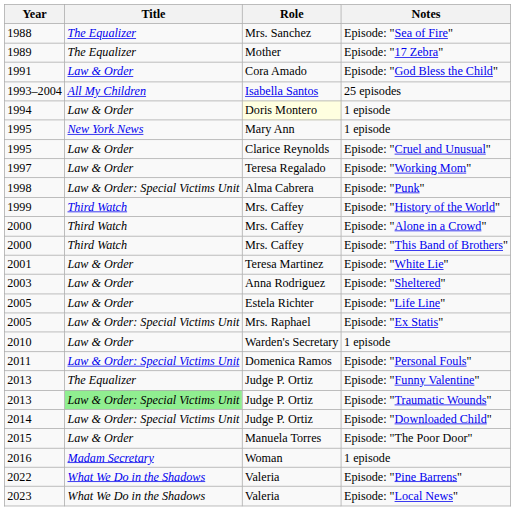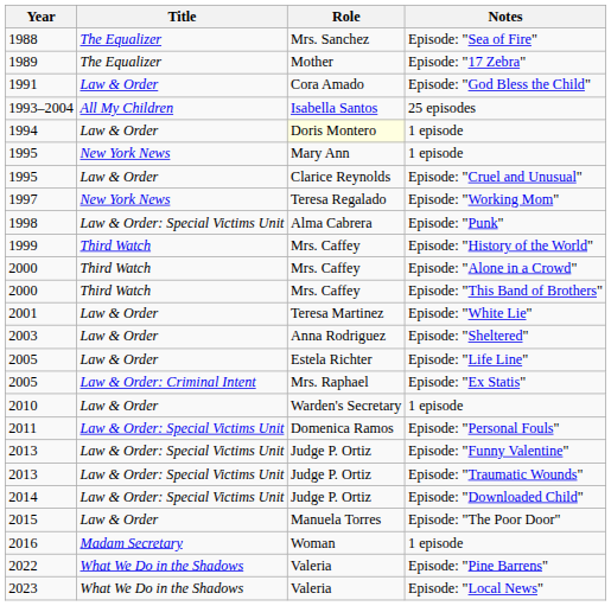Episode: "Working Mom" | Title: Law & Order -> New York News
Episode: "Ex Statis" | Title: Law & Order: Special Victims Unit -> Law & Order: Criminal Intent
Episode: "Funny Valentine" | Title: The Equalizer -> Law & Order: Special Victims Unit
Episode: "Traumatic Wounds" | Title: lightgreen background -> no background
